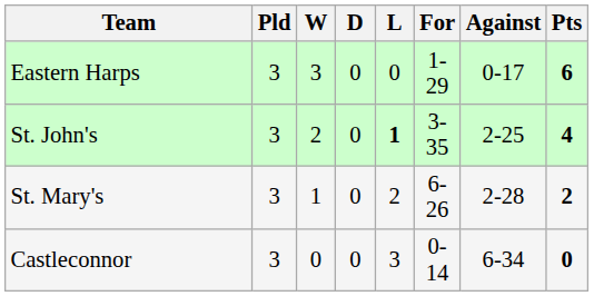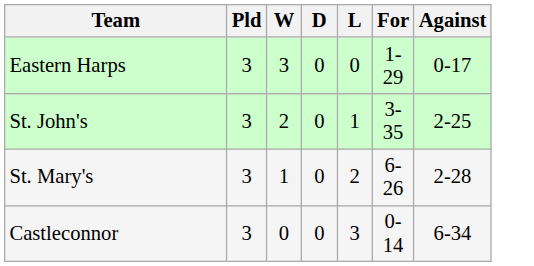- column: Pts | 6 | 4 | 2 | 0
St. John's | L: bold -> normal
